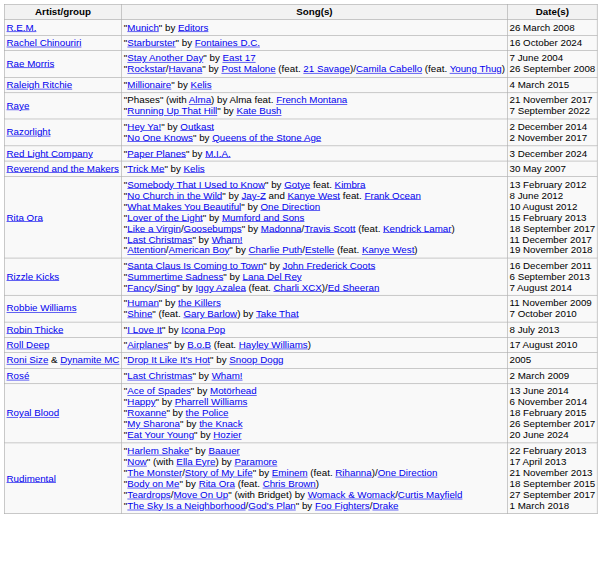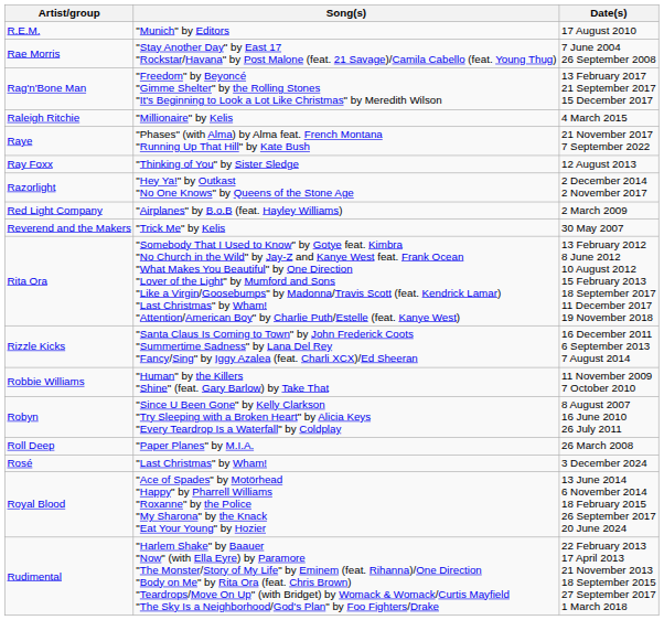R.E.M. | Date(s): 26 March 2008 -> 17 August 2010
- row: Rachel Chinouriri | "Starburster" by Fontaines D.C. | 16 October 2024
+ row: Rag'n'Bone Man | "Freedom" by Beyoncé "Gimme Shelter" by the Rolling Stones "It's Beginning to Look a Lot Like Christmas" by Meredith Wilson | 13 February 2017 21 September 2017 15 December 2017
+ row: Ray Foxx | "Thinking of You" by Sister Sledge | 12 August 2013
Red Light Company | Song(s): "Paper Planes" by M.I.A. -> "Airplanes" by B.o.B (feat. Hayley Williams)
Red Light Company | Date(s): 3 December 2024 -> 2 March 2009
- row: Robin Thicke | "I Love It" by Icona Pop | 8 July 2013
+ row: Robyn | "Since U Been Gone" by Kelly Clarkson "Try Sleeping with a Broken Heart" by Alicia Keys "Every Teardrop Is a Waterfall" by Coldplay | 8 August 2007 16 June 2010 26 July 2011
Roll Deep | Song(s): "Airplanes" by B.o.B (feat. Hayley Williams) -> "Paper Planes" by M.I.A.
Roll Deep | Date(s): 17 August 2010 -> 26 March 2008
- row: Roni Size & Dynamite MC | "Drop It Like It's Hot" by Snoop Dogg | 2005
Rosé | Date(s): 2 March 2009 -> 3 December 2024
